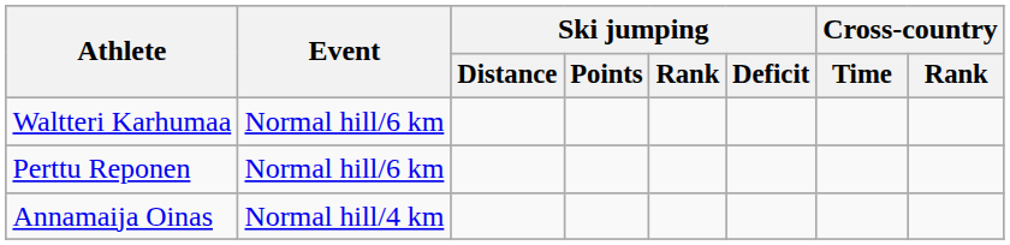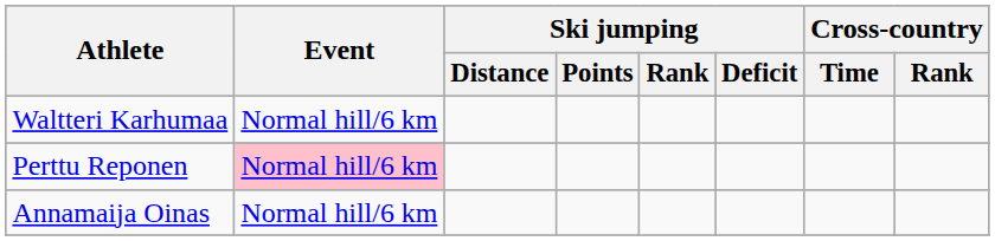Perttu Reponen | Event: no background -> pink background
Annamaija Oinas | Event: Normal hill/4 km -> Normal hill/6 km
